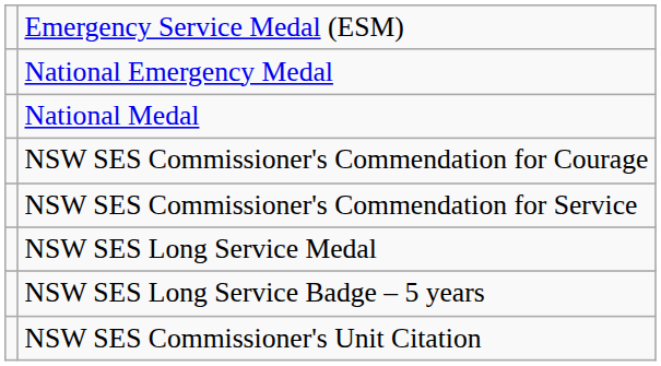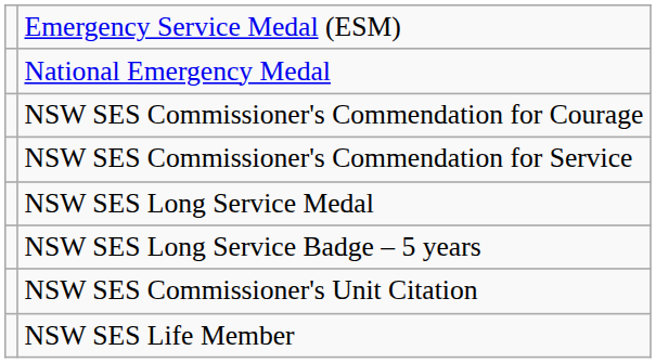- row: National Medal
+ row: NSW SES Life Member
